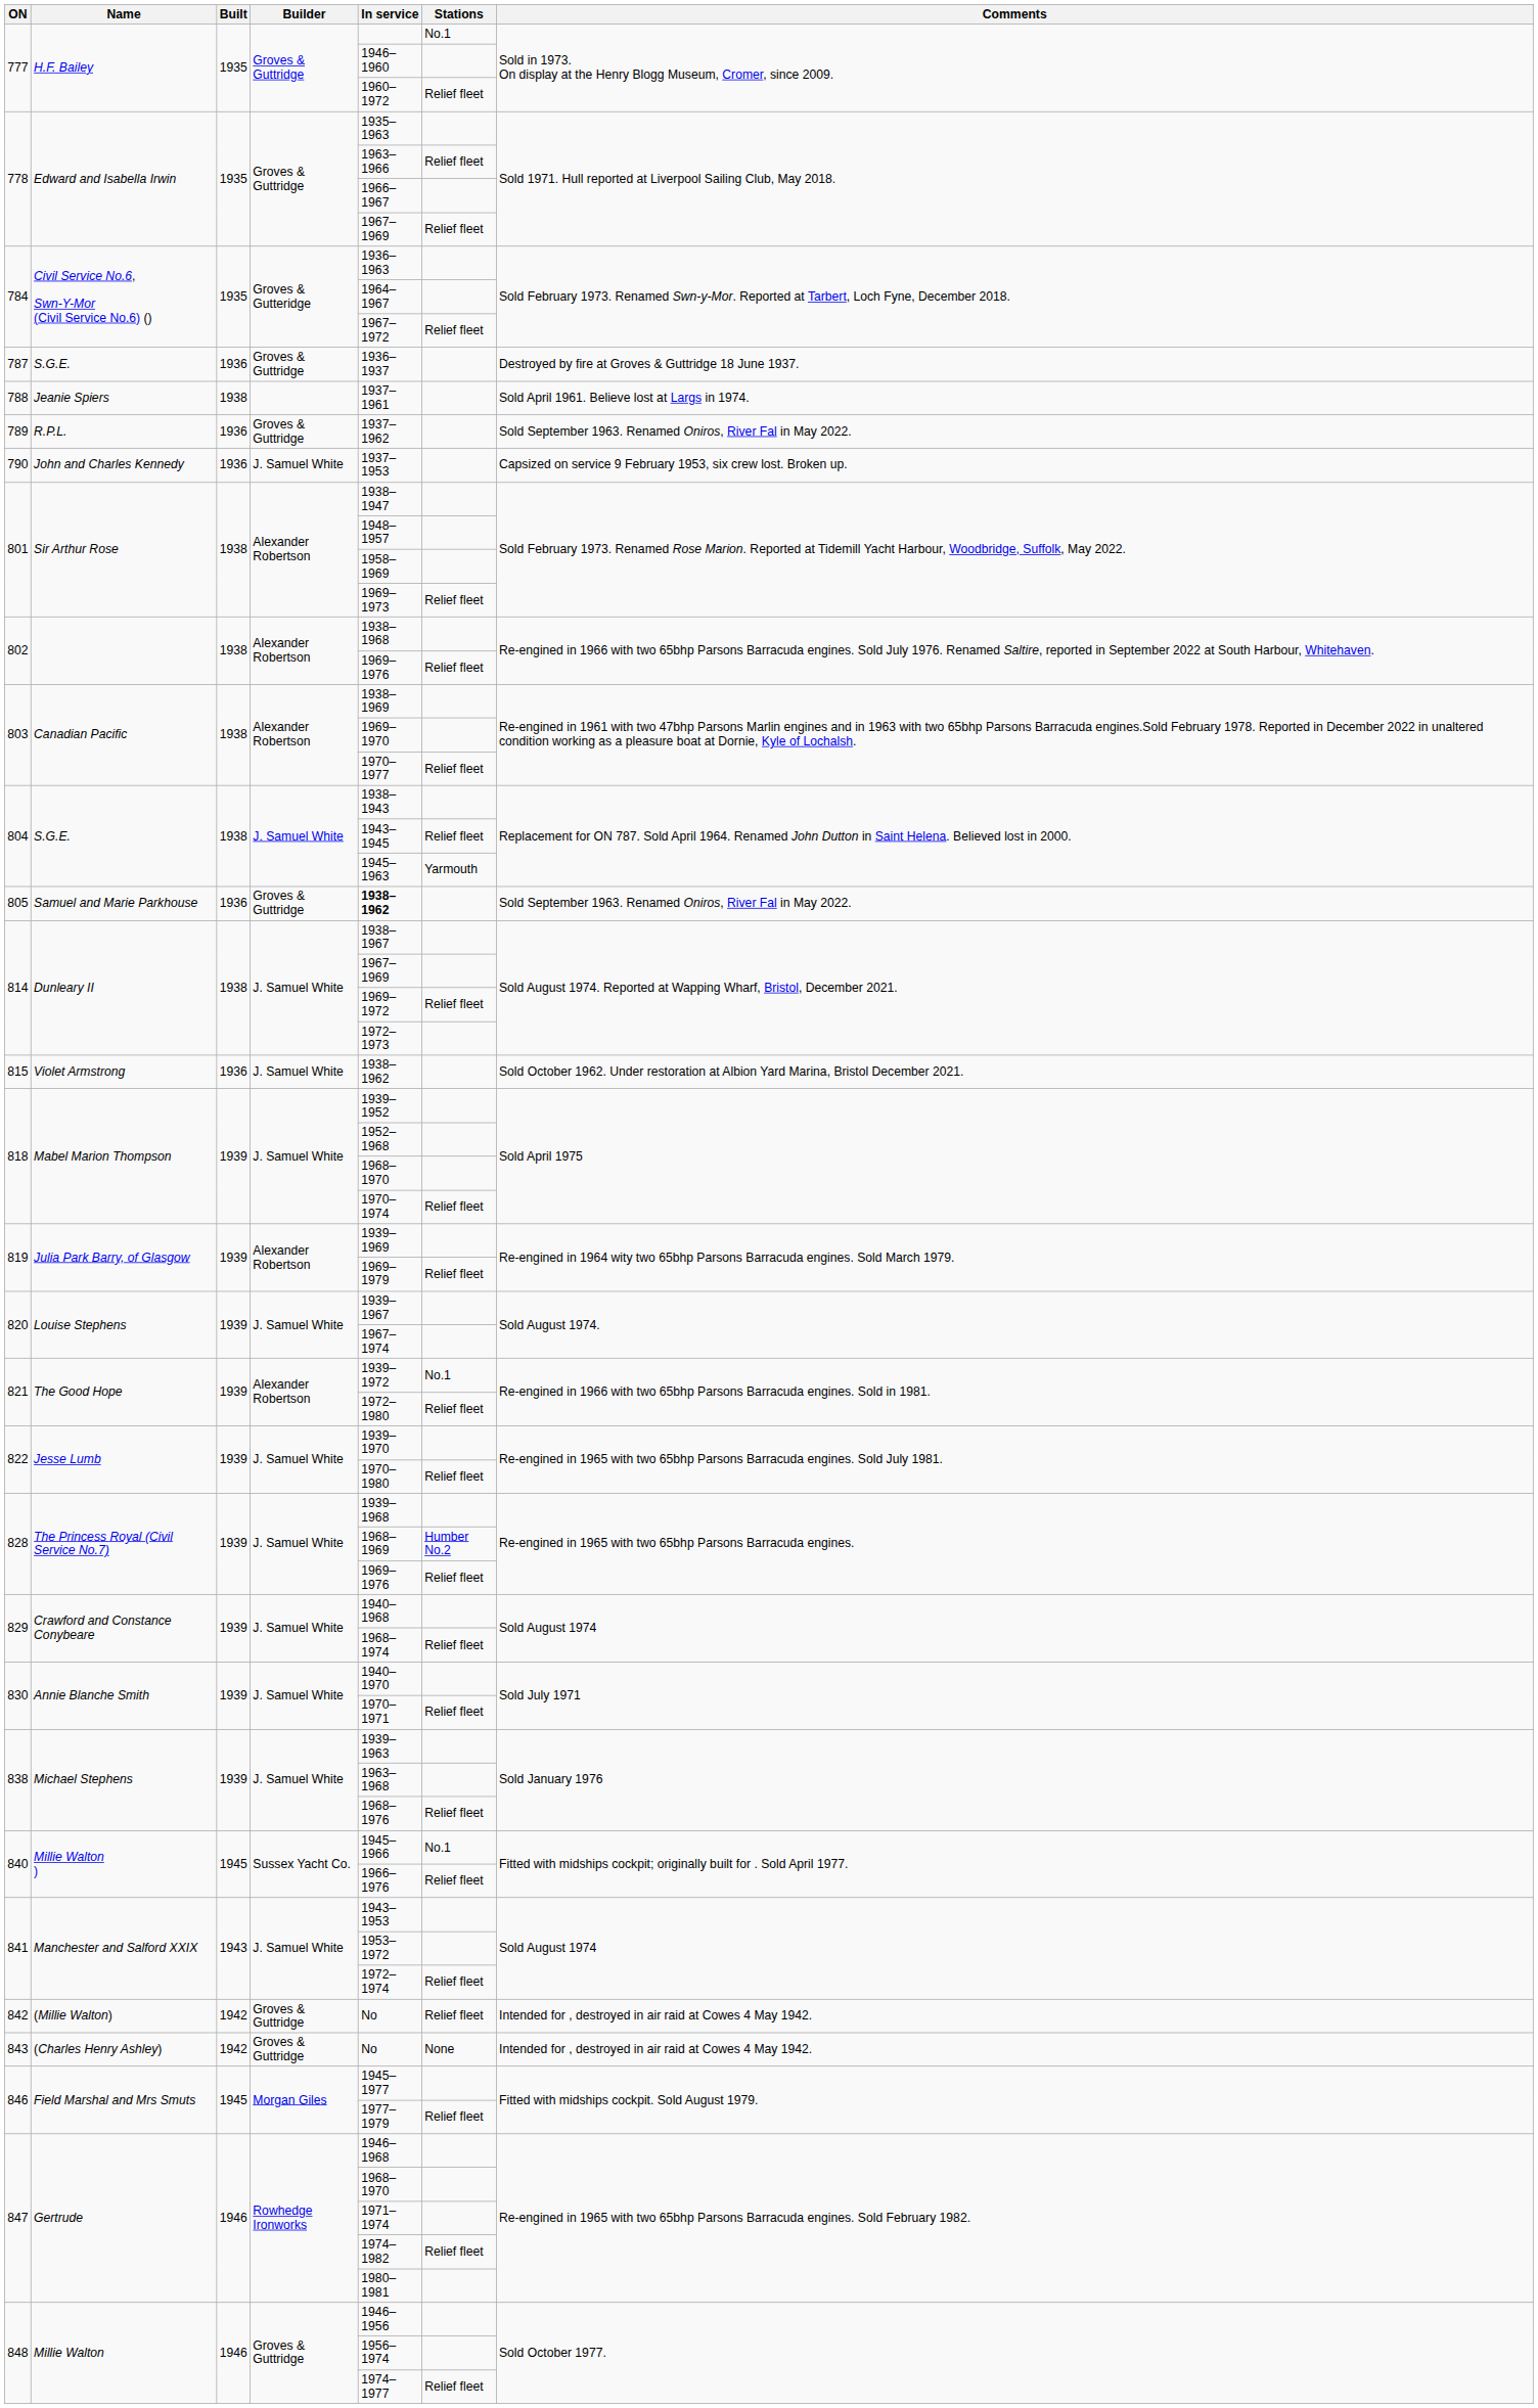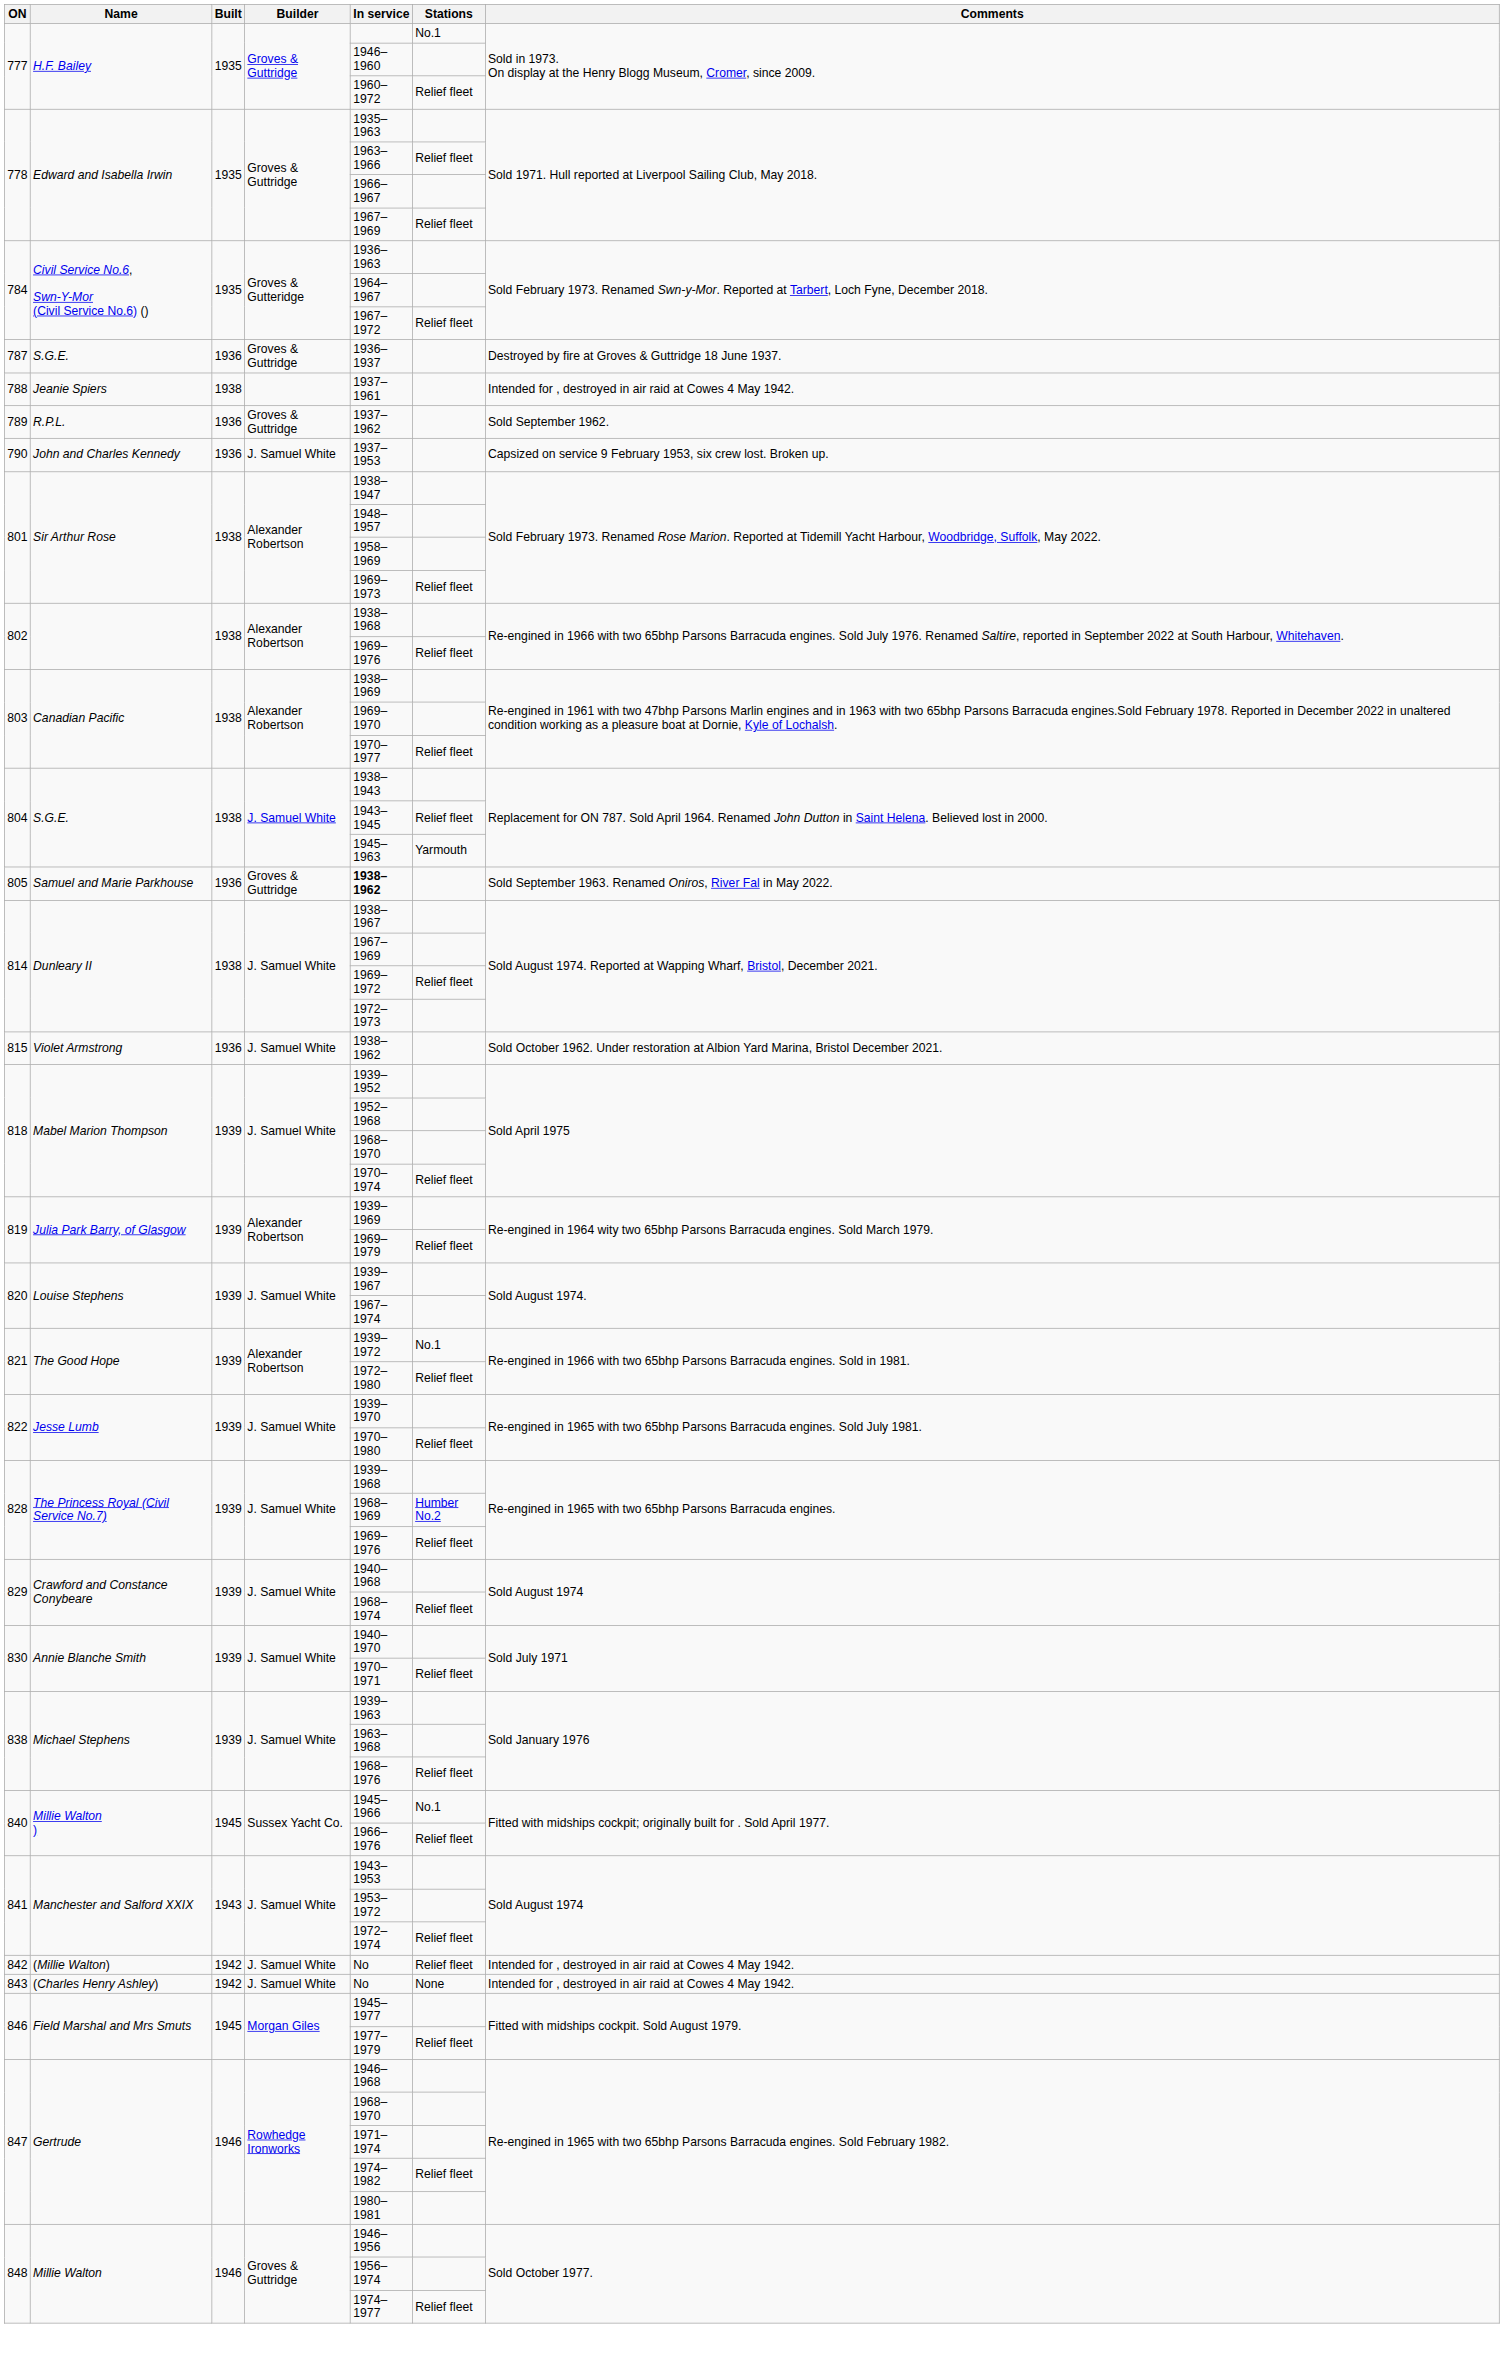788 | Comments: Sold April 1961. Believe lost at Largs in 1974. -> Intended for , destroyed in air raid at Cowes 4 May 1942.
789 | Comments: Sold September 1963. Renamed Oniros, River Fal in May 2022. -> Sold September 1962.
842 | Builder: Groves & Guttridge -> J. Samuel White
843 | Builder: Groves & Guttridge -> J. Samuel White
